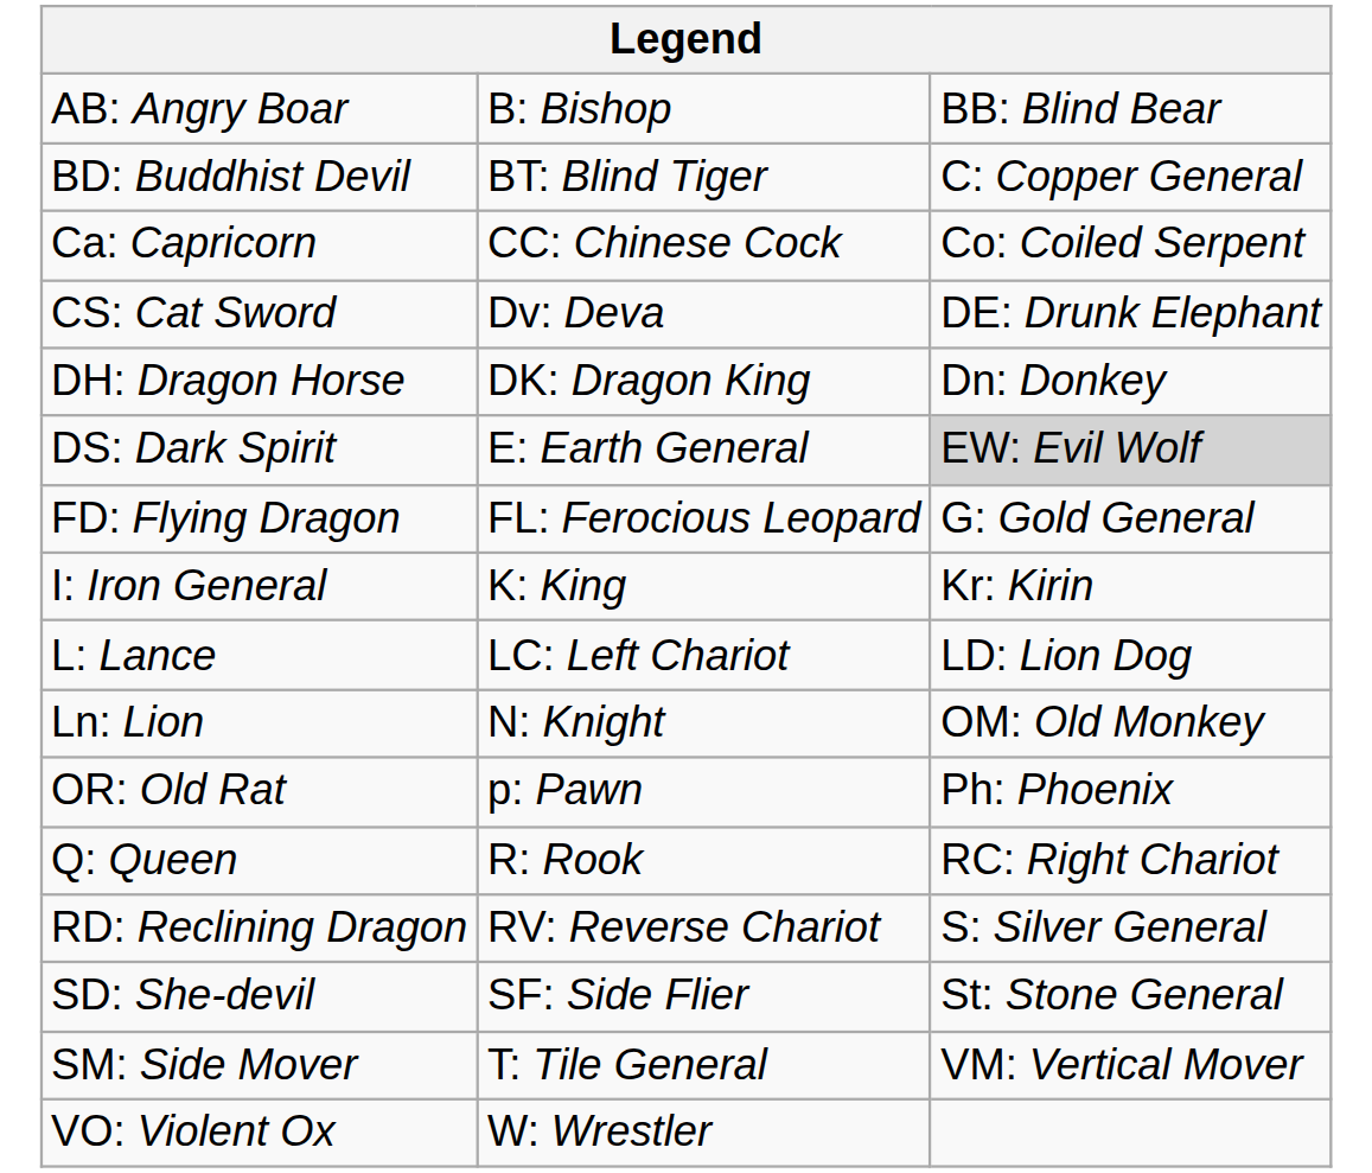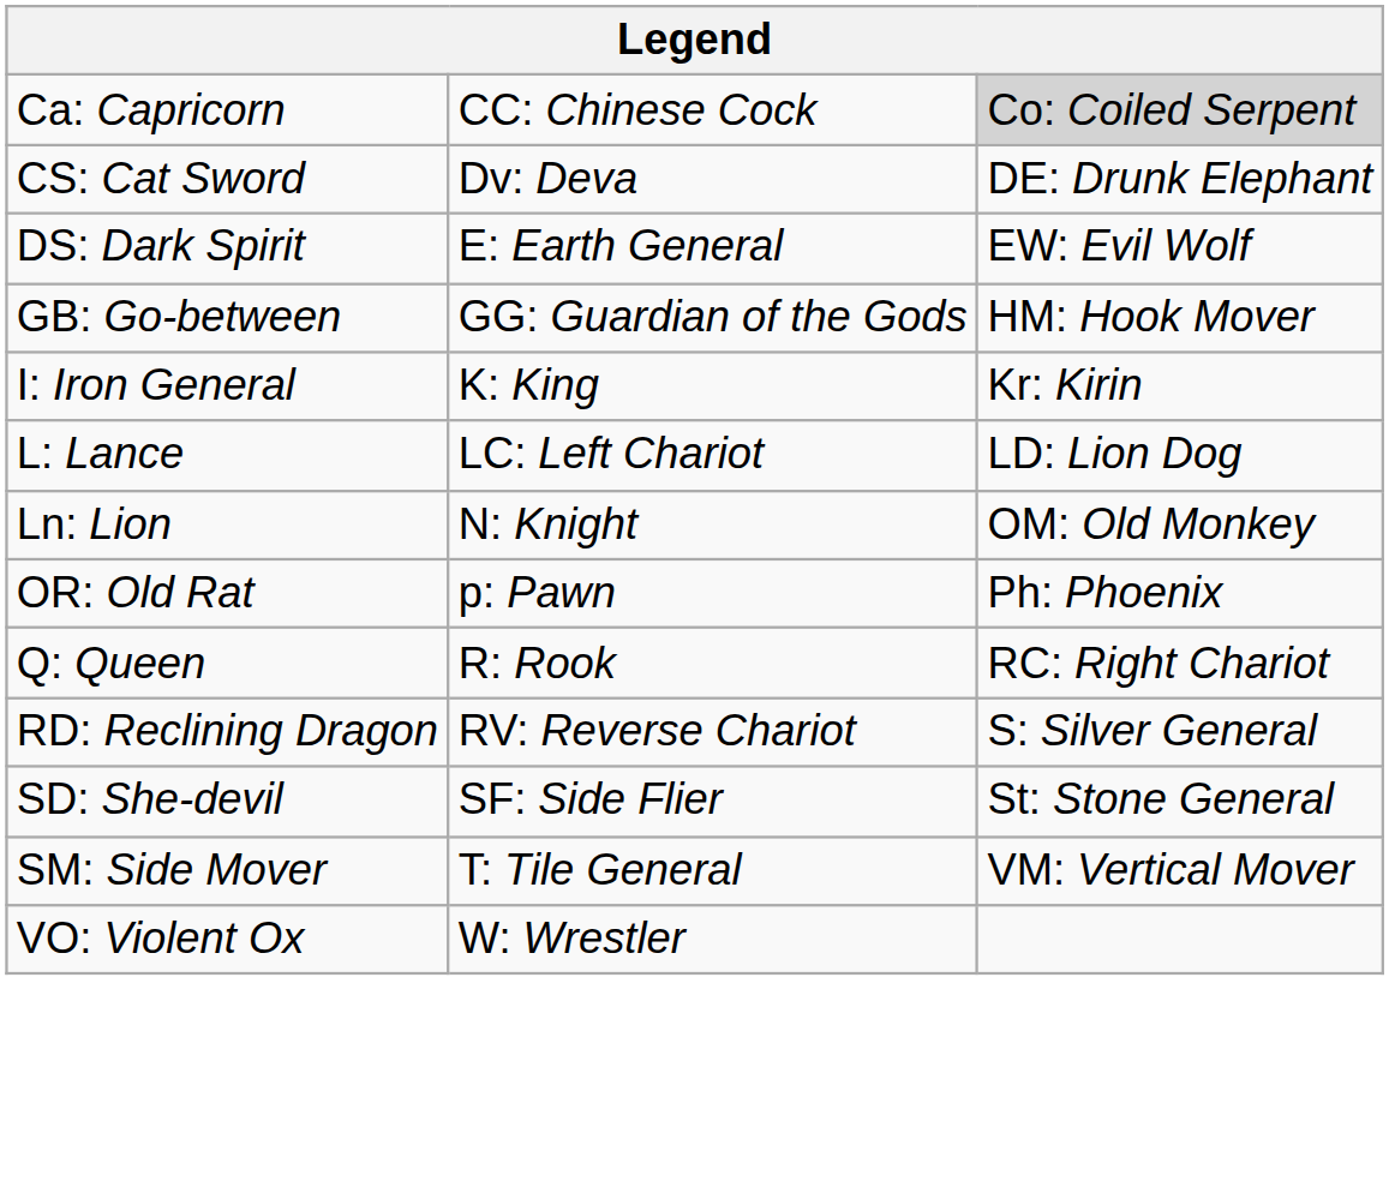- row: AB: Angry Boar | B: Bishop | BB: Blind Bear
- row: BD: Buddhist Devil | BT: Blind Tiger | C: Copper General
Ca: Capricorn | column 3: no background -> lightgrey background
- row: DH: Dragon Horse | DK: Dragon King | Dn: Donkey
DS: Dark Spirit | column 3: lightgrey background -> no background
- row: FD: Flying Dragon | FL: Ferocious Leopard | G: Gold General
+ row: GB: Go-between | GG: Guardian of the Gods | HM: Hook Mover
